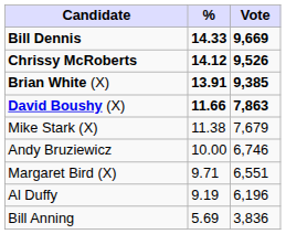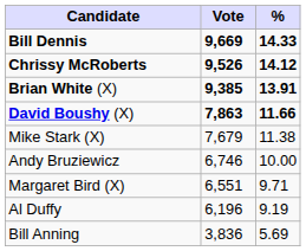columns swapped: Vote <-> %
